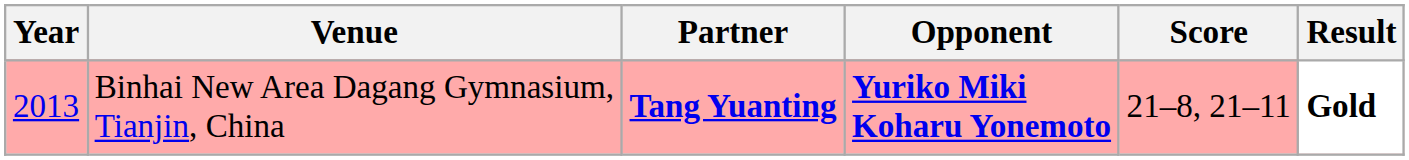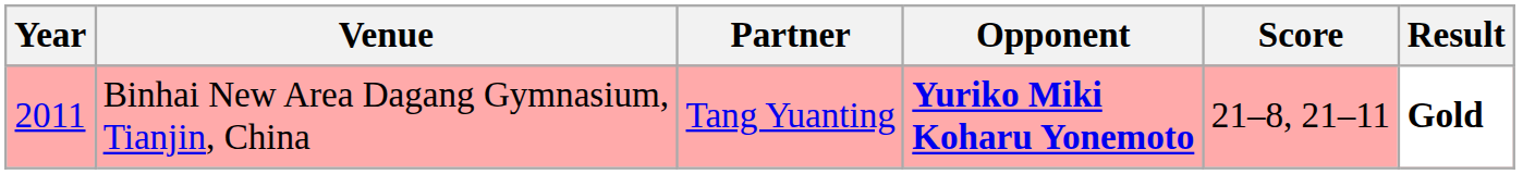Binhai New Area Dagang Gymnasium, Tianjin, China | Year: 2013 -> 2011
Binhai New Area Dagang Gymnasium, Tianjin, China | Partner: bold -> normal
